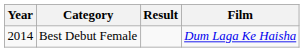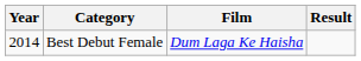columns swapped: Film <-> Result
